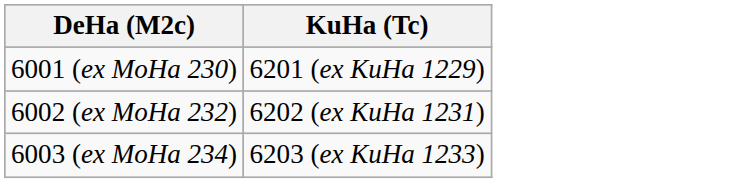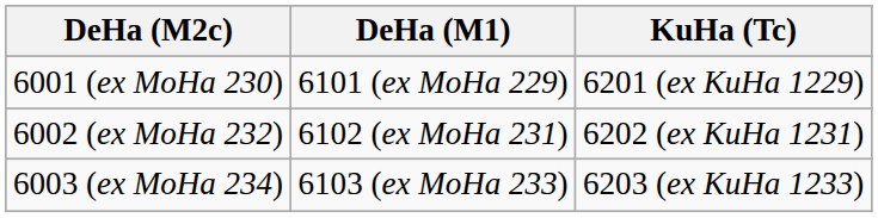+ column: DeHa (M1) | 6101 (ex MoHa 229) | 6102 (ex MoHa 231) | 6103 (ex MoHa 233)
